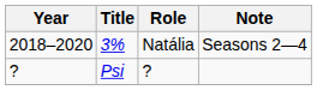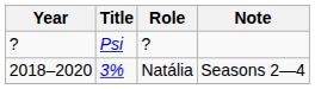rows swapped: Psi <-> 3%
